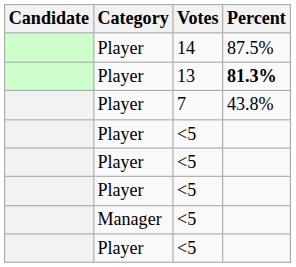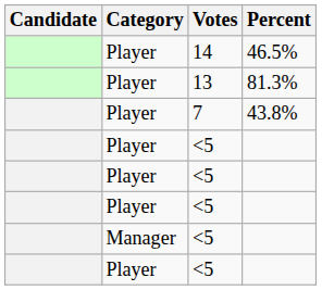14 | Percent: 87.5% -> 46.5%
13 | Percent: bold -> normal
